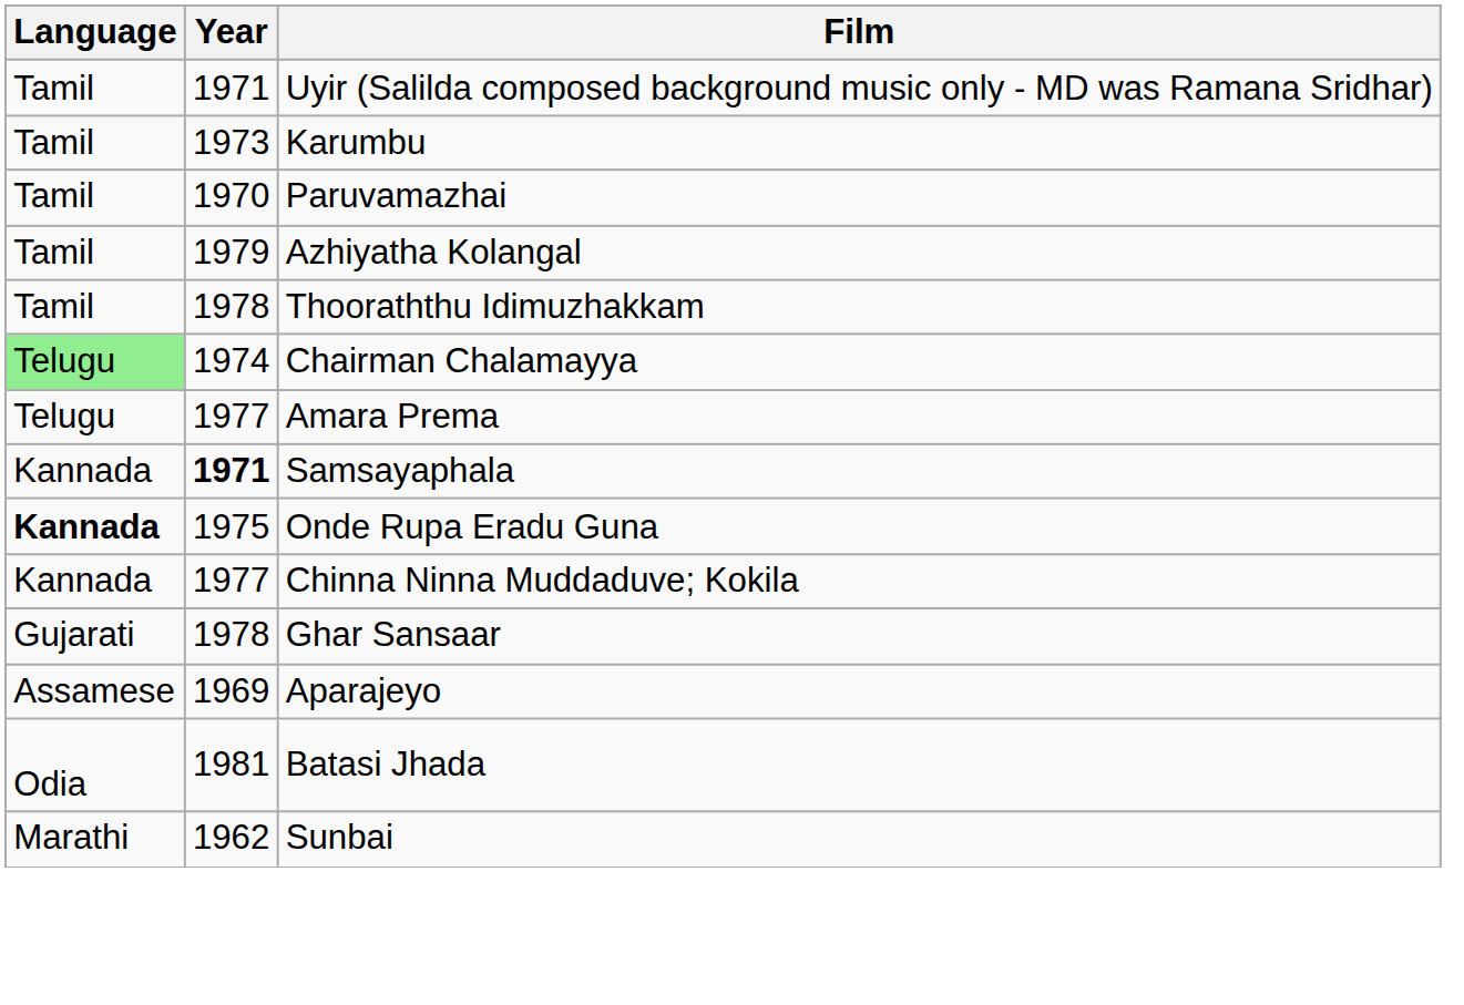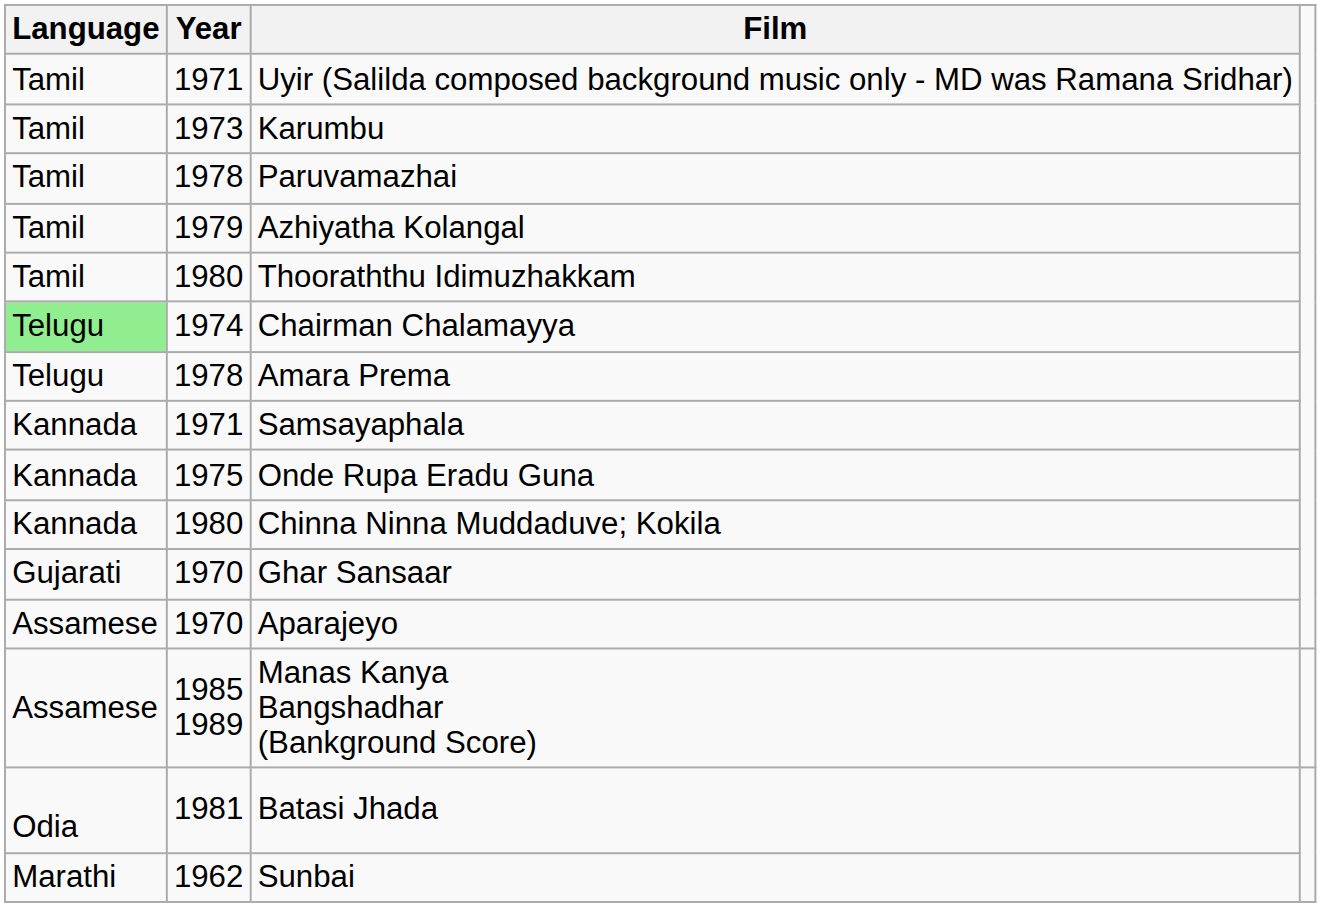Paruvamazhai | Year: 1970 -> 1978
Thooraththu Idimuzhakkam | Year: 1978 -> 1980
Amara Prema | Year: 1977 -> 1978
Samsayaphala | Year: bold -> normal
Onde Rupa Eradu Guna | Language: bold -> normal
Chinna Ninna Muddaduve; Kokila | Year: 1977 -> 1980
Ghar Sansaar | Year: 1978 -> 1970
Aparajeyo | Year: 1969 -> 1970
+ row: Assamese | 1985 1989 | Manas Kanya Bangshadhar (Bankground Score)
